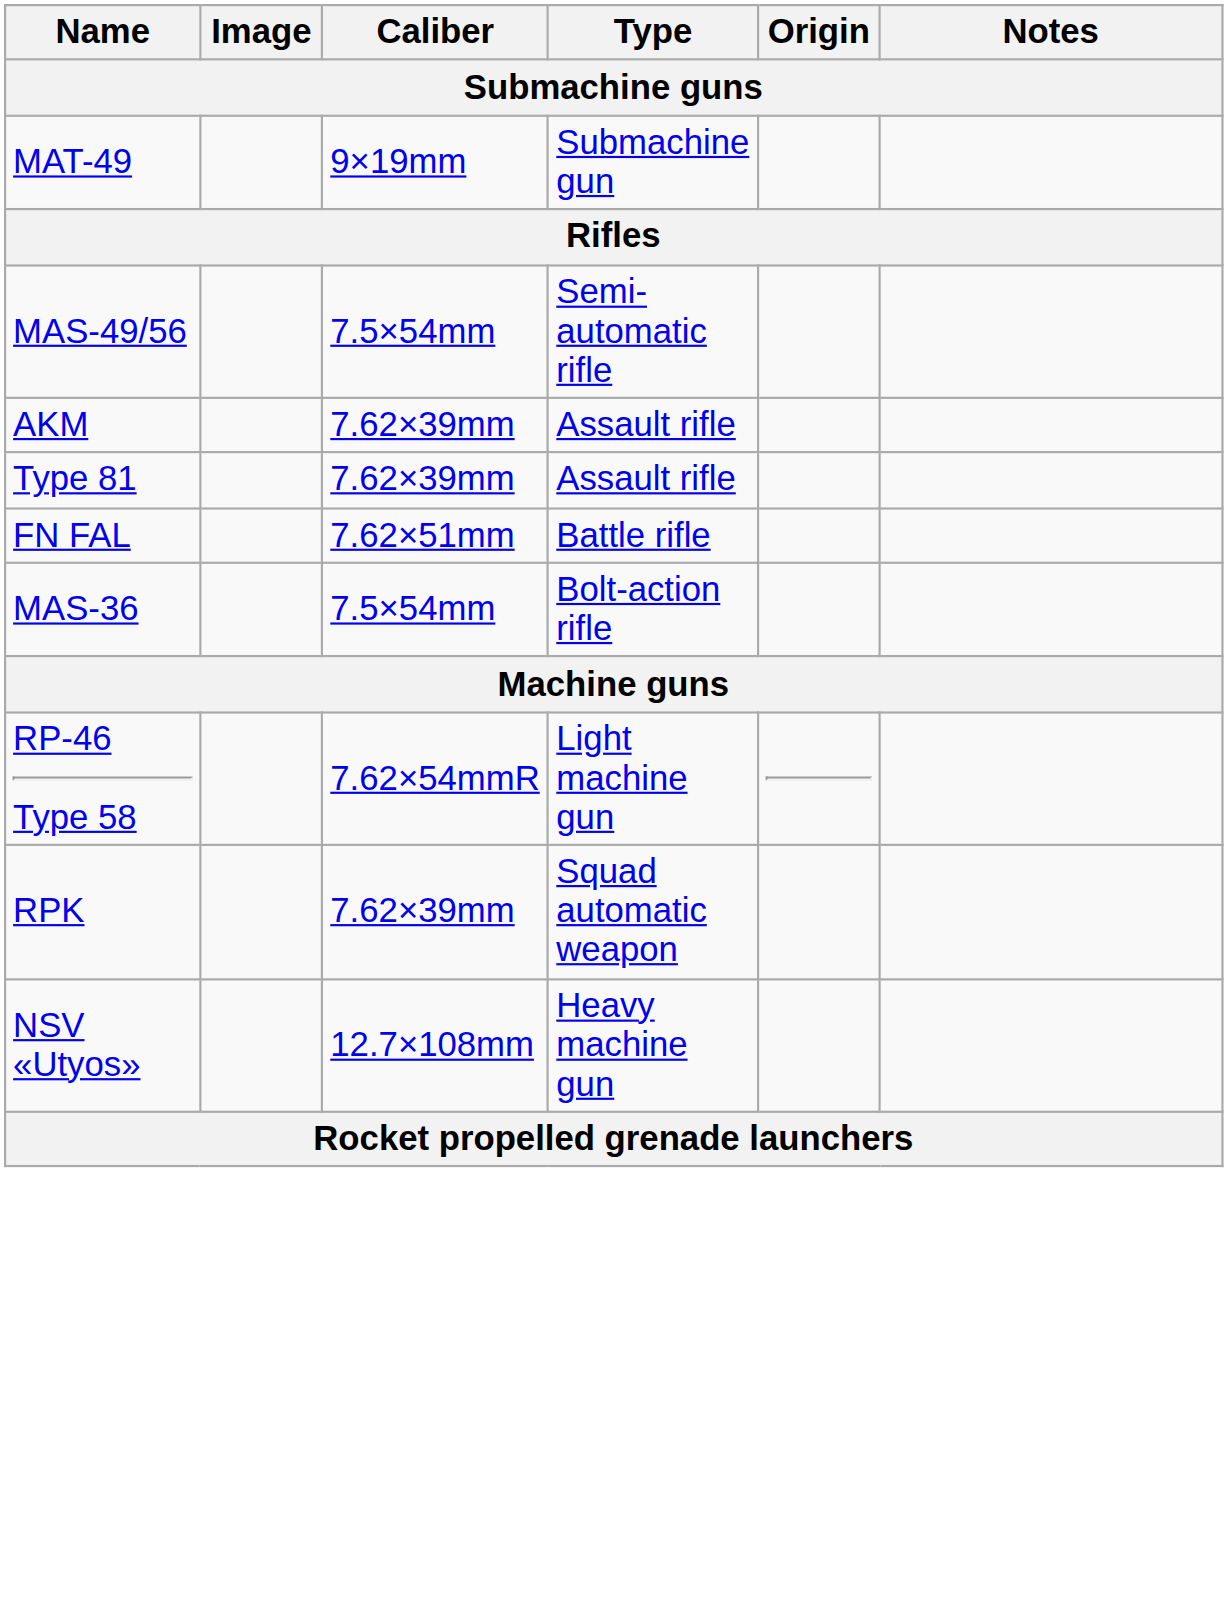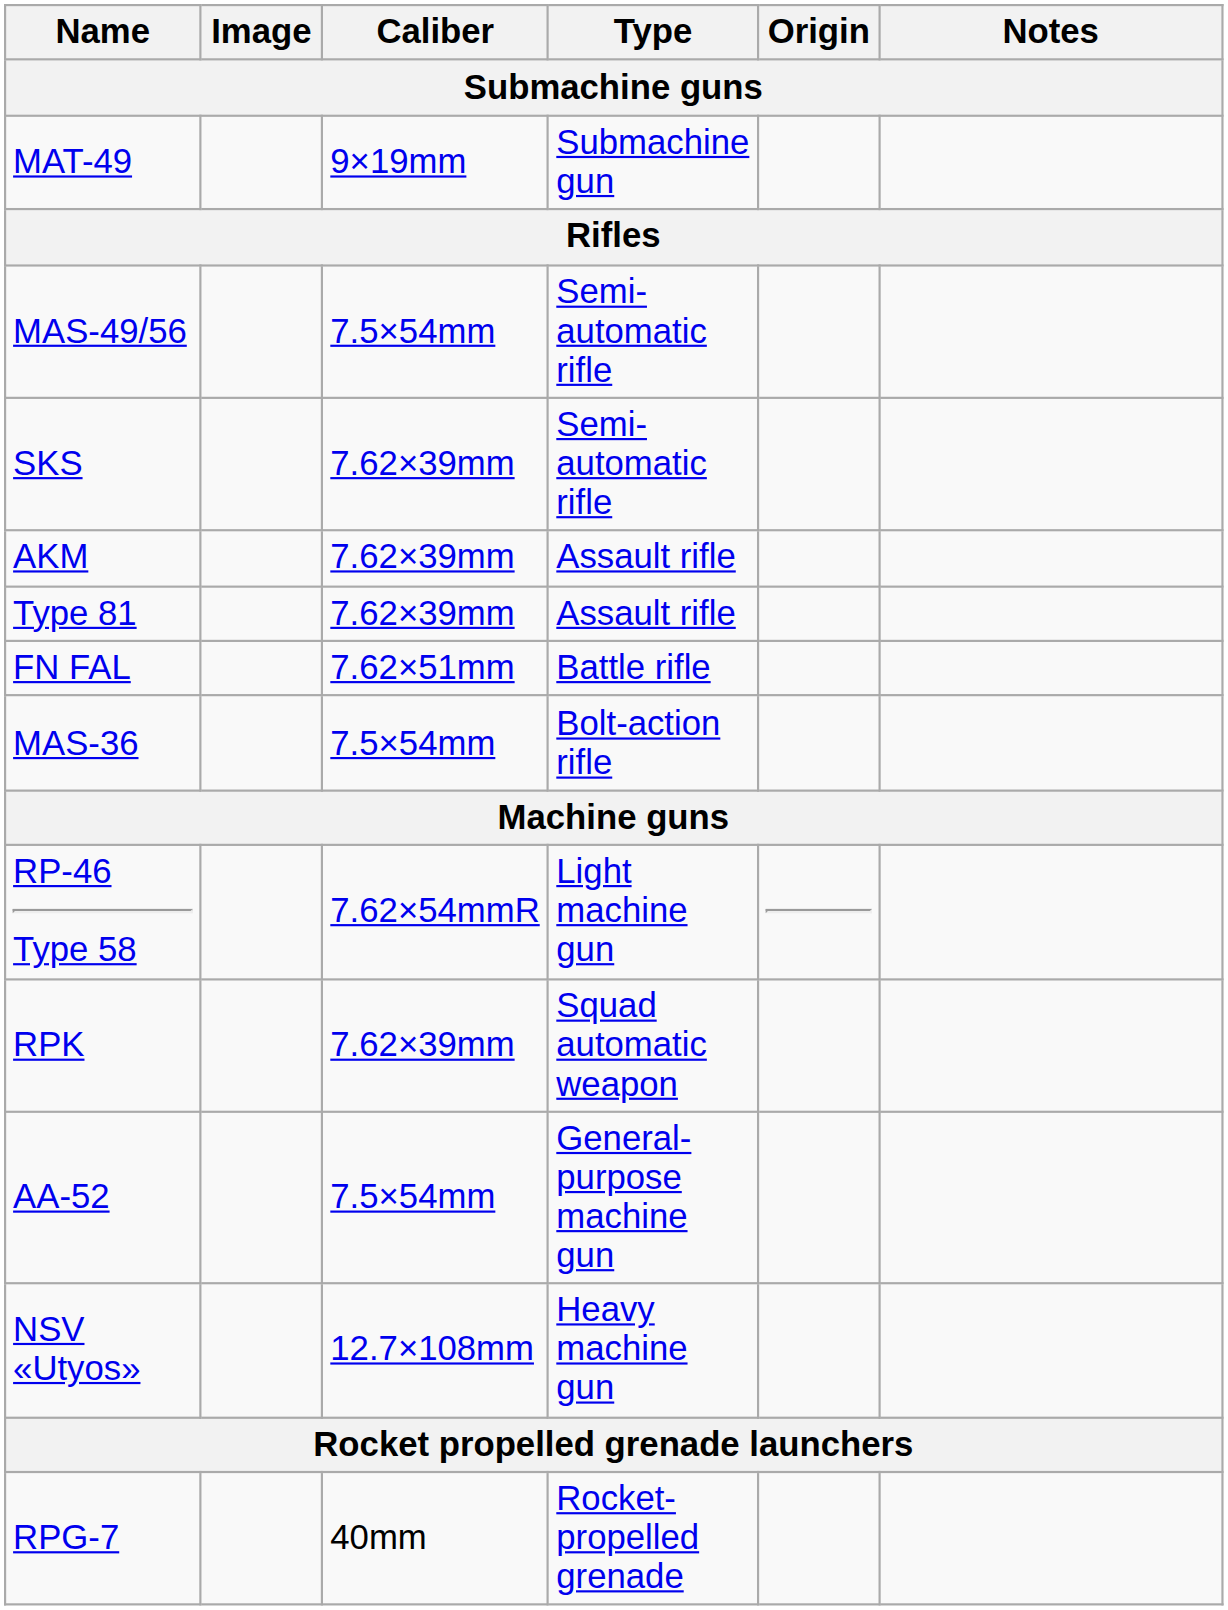+ row: SKS | 7.62×39mm | Semi-automatic rifle
+ row: AA-52 | 7.5×54mm | General-purpose machine gun
+ row: RPG-7 | 40mm | Rocket-propelled grenade
